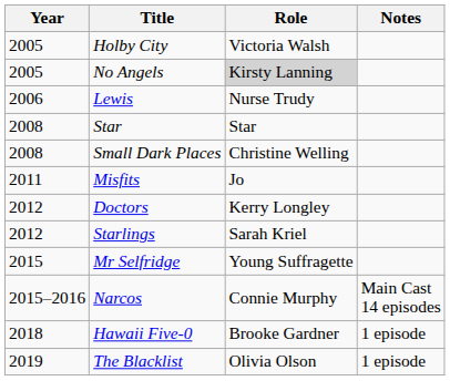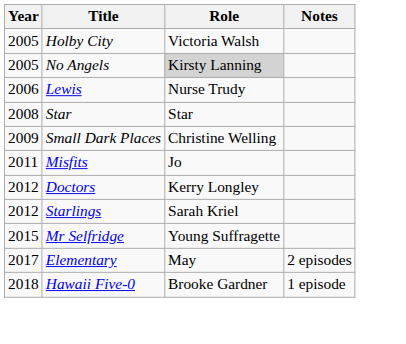Small Dark Places | Year: 2008 -> 2009
- row: 2015–2016 | Narcos | Connie Murphy | Main Cast 14 episodes
+ row: 2017 | Elementary | May | 2 episodes
- row: 2019 | The Blacklist | Olivia Olson | 1 episode
